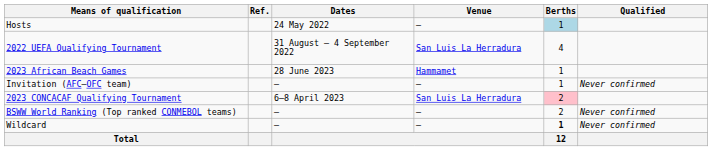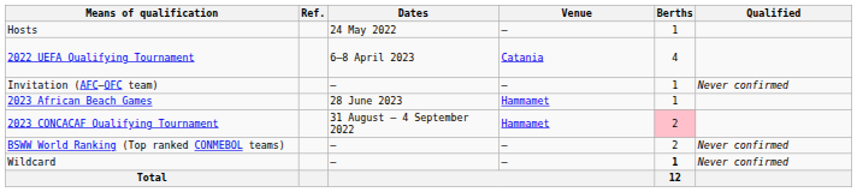Hosts | Berths: lightblue background -> no background
2022 UEFA Qualifying Tournament | Dates: 31 August – 4 September 2022 -> 6–8 April 2023
2022 UEFA Qualifying Tournament | Venue: San Luis La Herradura -> Catania
rows swapped: 2023 African Beach Games <-> Invitation (AFC–OFC team)
2023 CONCACAF Qualifying Tournament | Dates: 6–8 April 2023 -> 31 August – 4 September 2022
2023 CONCACAF Qualifying Tournament | Venue: San Luis La Herradura -> Hammamet
